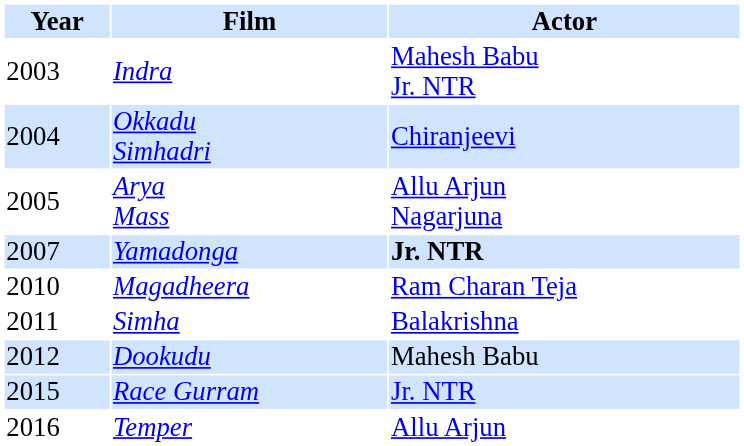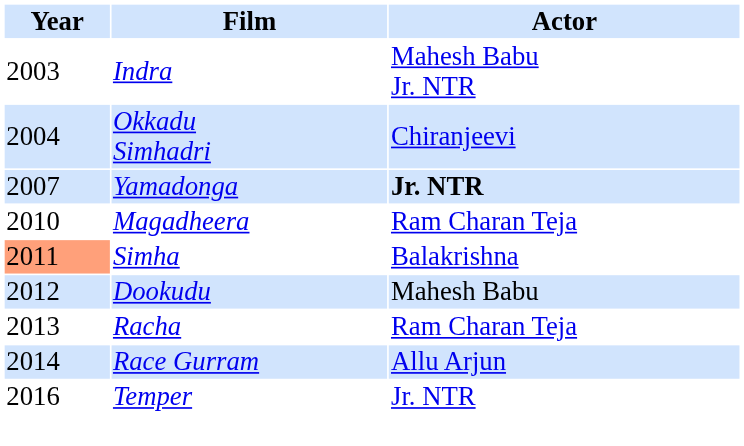- row: 2005 | Arya Mass | Allu Arjun Nagarjuna
Simha | Year: no background -> lightsalmon background
+ row: 2013 | Racha | Ram Charan Teja
Race Gurram | Year: 2015 -> 2014
Race Gurram | Actor: Jr. NTR -> Allu Arjun
Temper | Actor: Allu Arjun -> Jr. NTR
